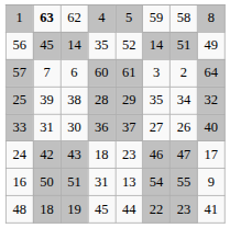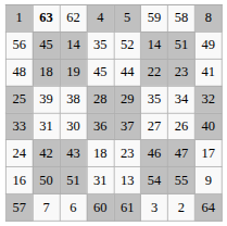rows swapped: 48 <-> 57
